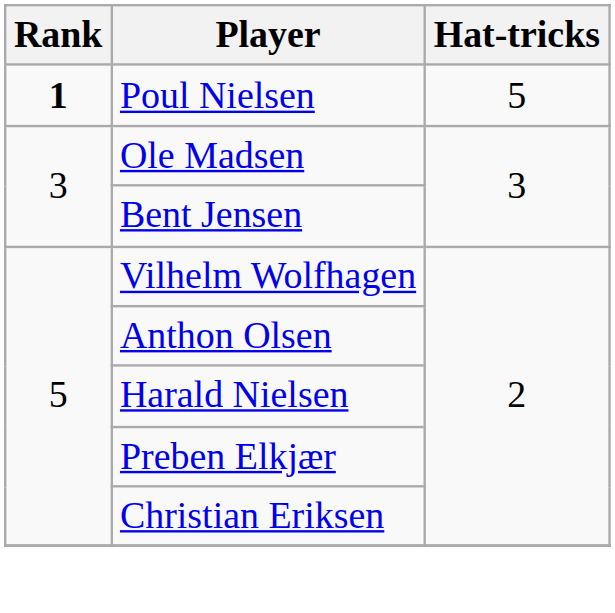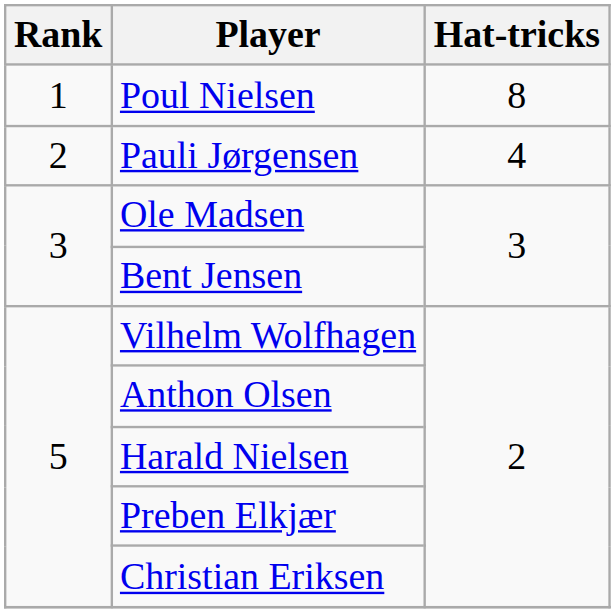Poul Nielsen | Rank: bold -> normal
Poul Nielsen | Hat-tricks: 5 -> 8
+ row: 2 | Pauli Jørgensen | 4
